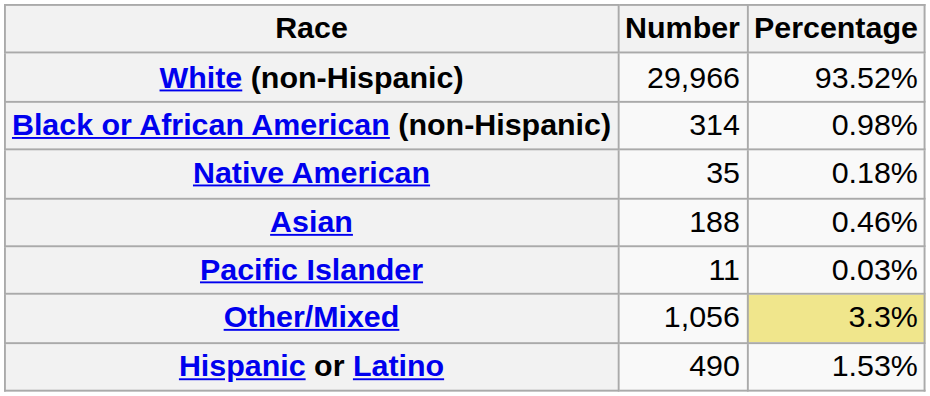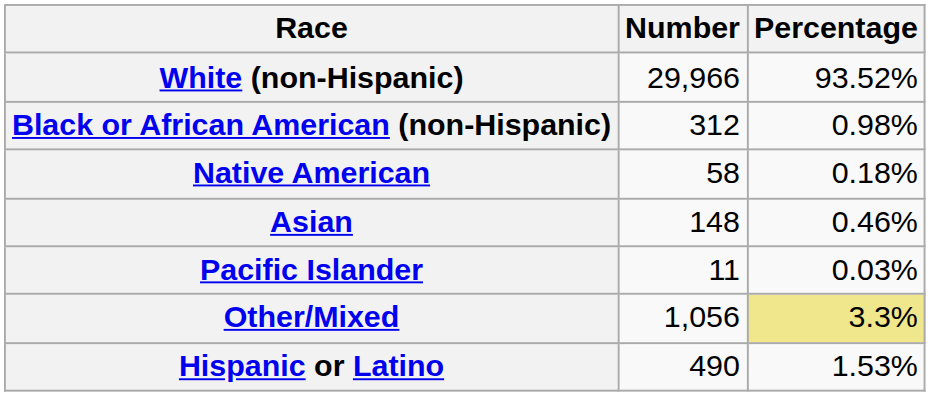Black or African American (non-Hispanic) | Number: 314 -> 312
Native American | Number: 35 -> 58
Asian | Number: 188 -> 148
